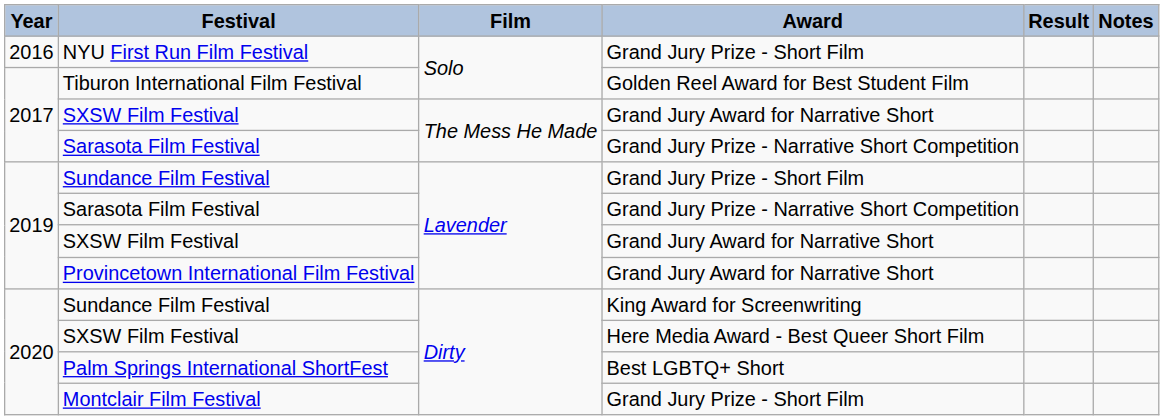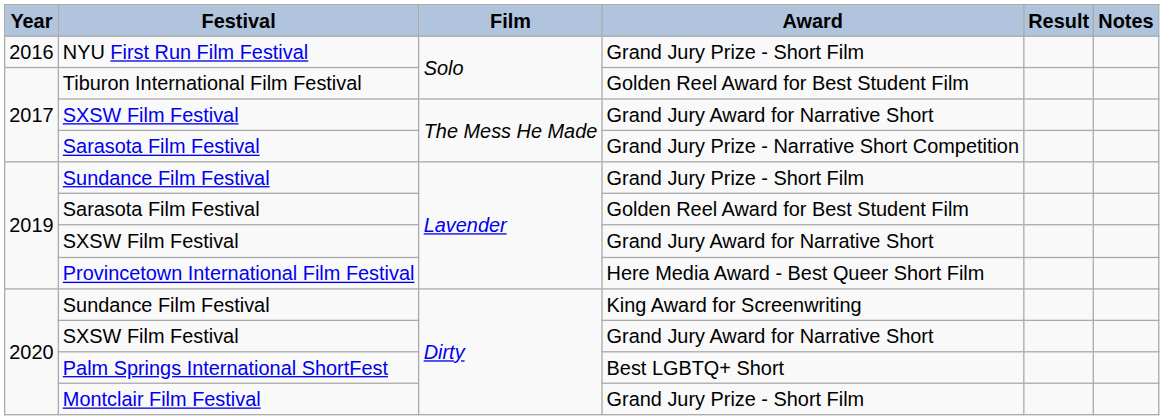2019 / Sarasota Film Festival | Award: Grand Jury Prize - Narrative Short Competition -> Golden Reel Award for Best Student Film
Provincetown International Film Festival | Award: Grand Jury Award for Narrative Short -> Here Media Award - Best Queer Short Film
2020 / SXSW Film Festival | Award: Here Media Award - Best Queer Short Film -> Grand Jury Award for Narrative Short
